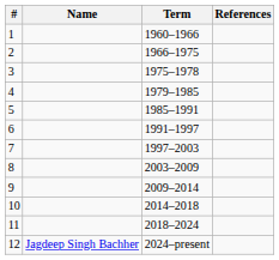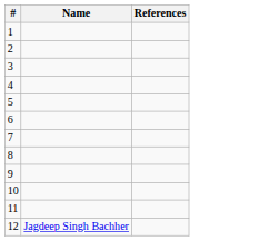- column: Term | 1960–1966 | 1966–1975 | 1975–1978 | 1979–1985 | 1985–1991 | 1991–1997 | 1997–2003 | 2003–2009 | 2009–2014 | 2014–2018 | 2018–2024 | 2024–present
